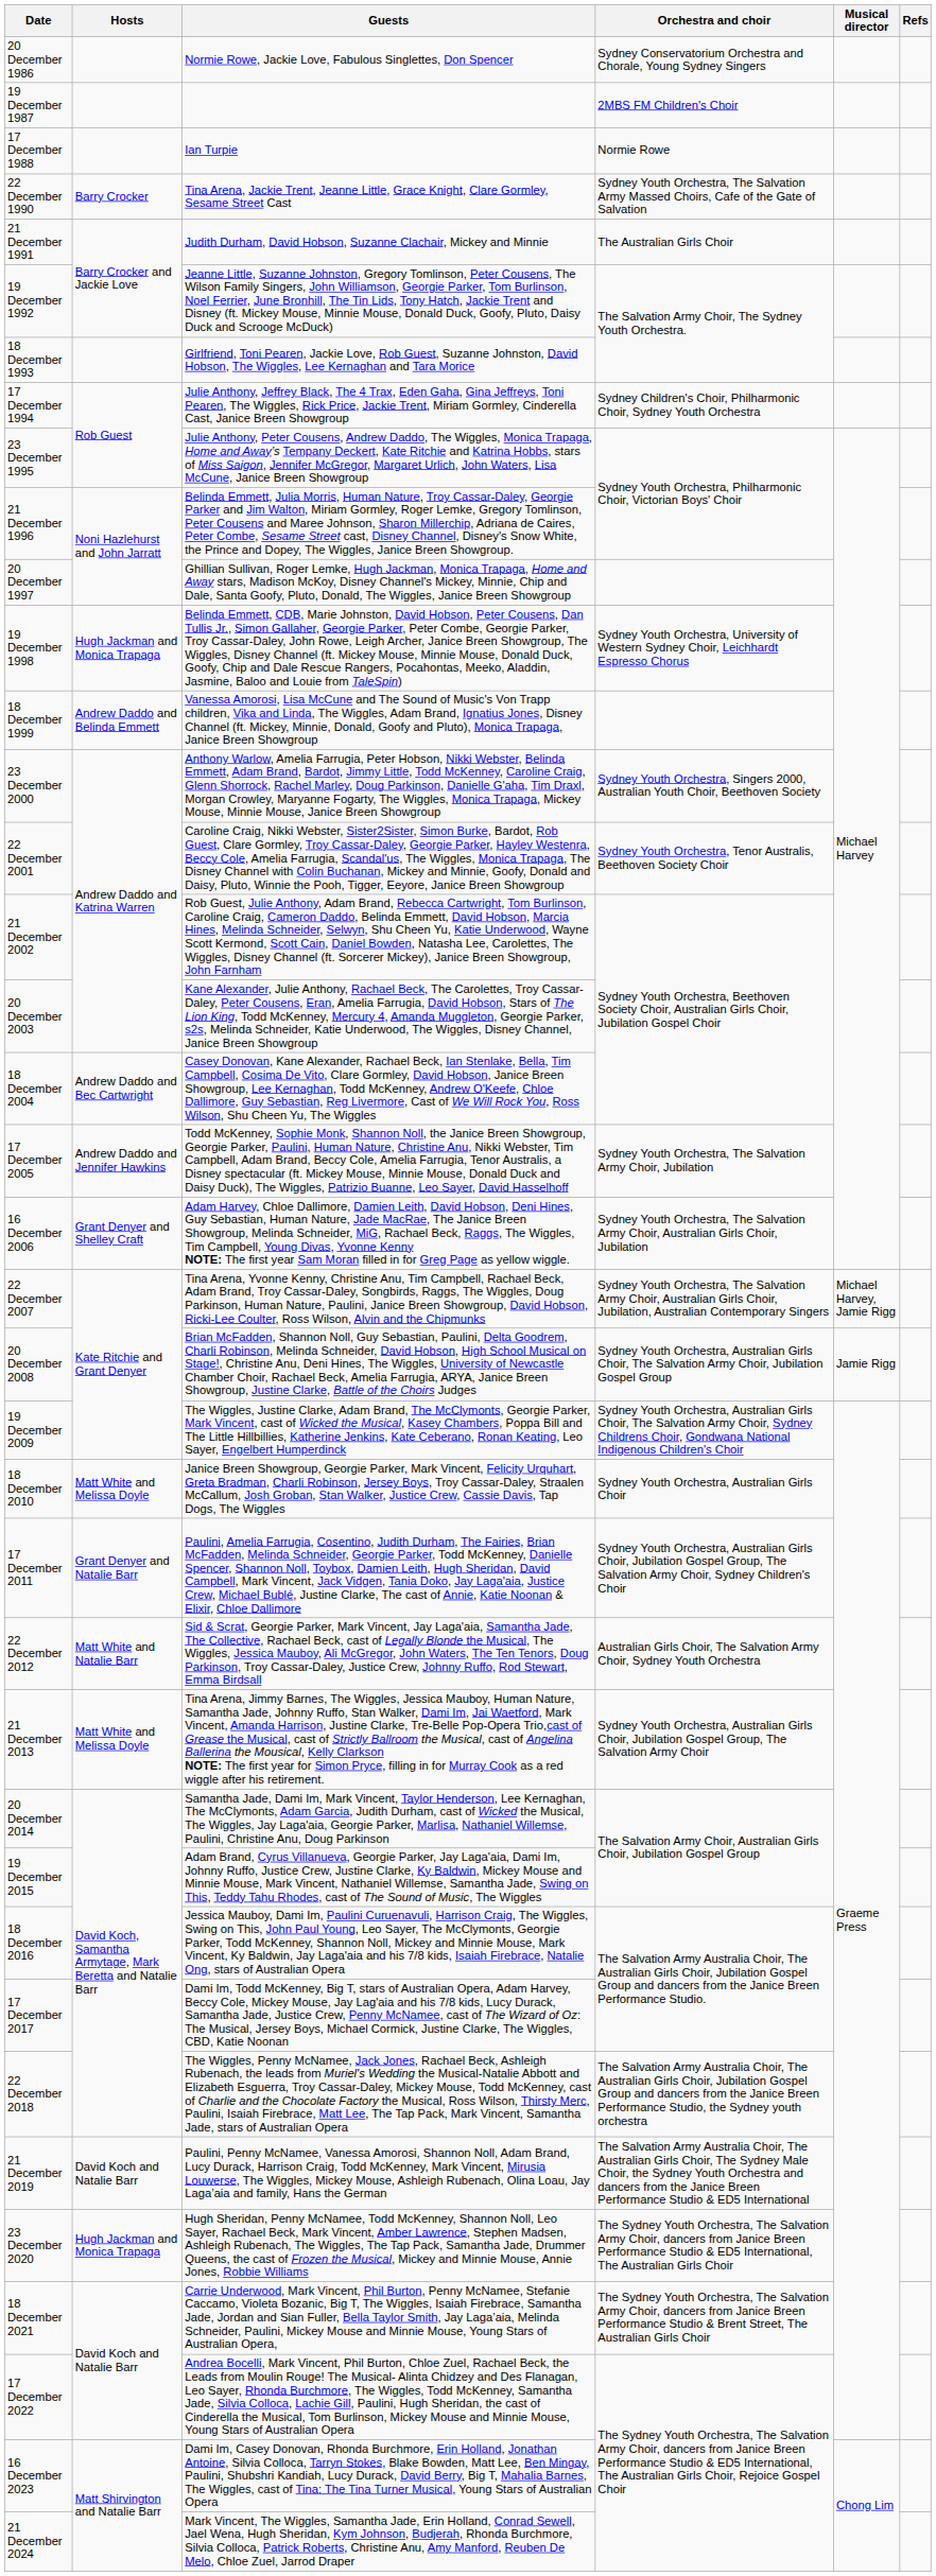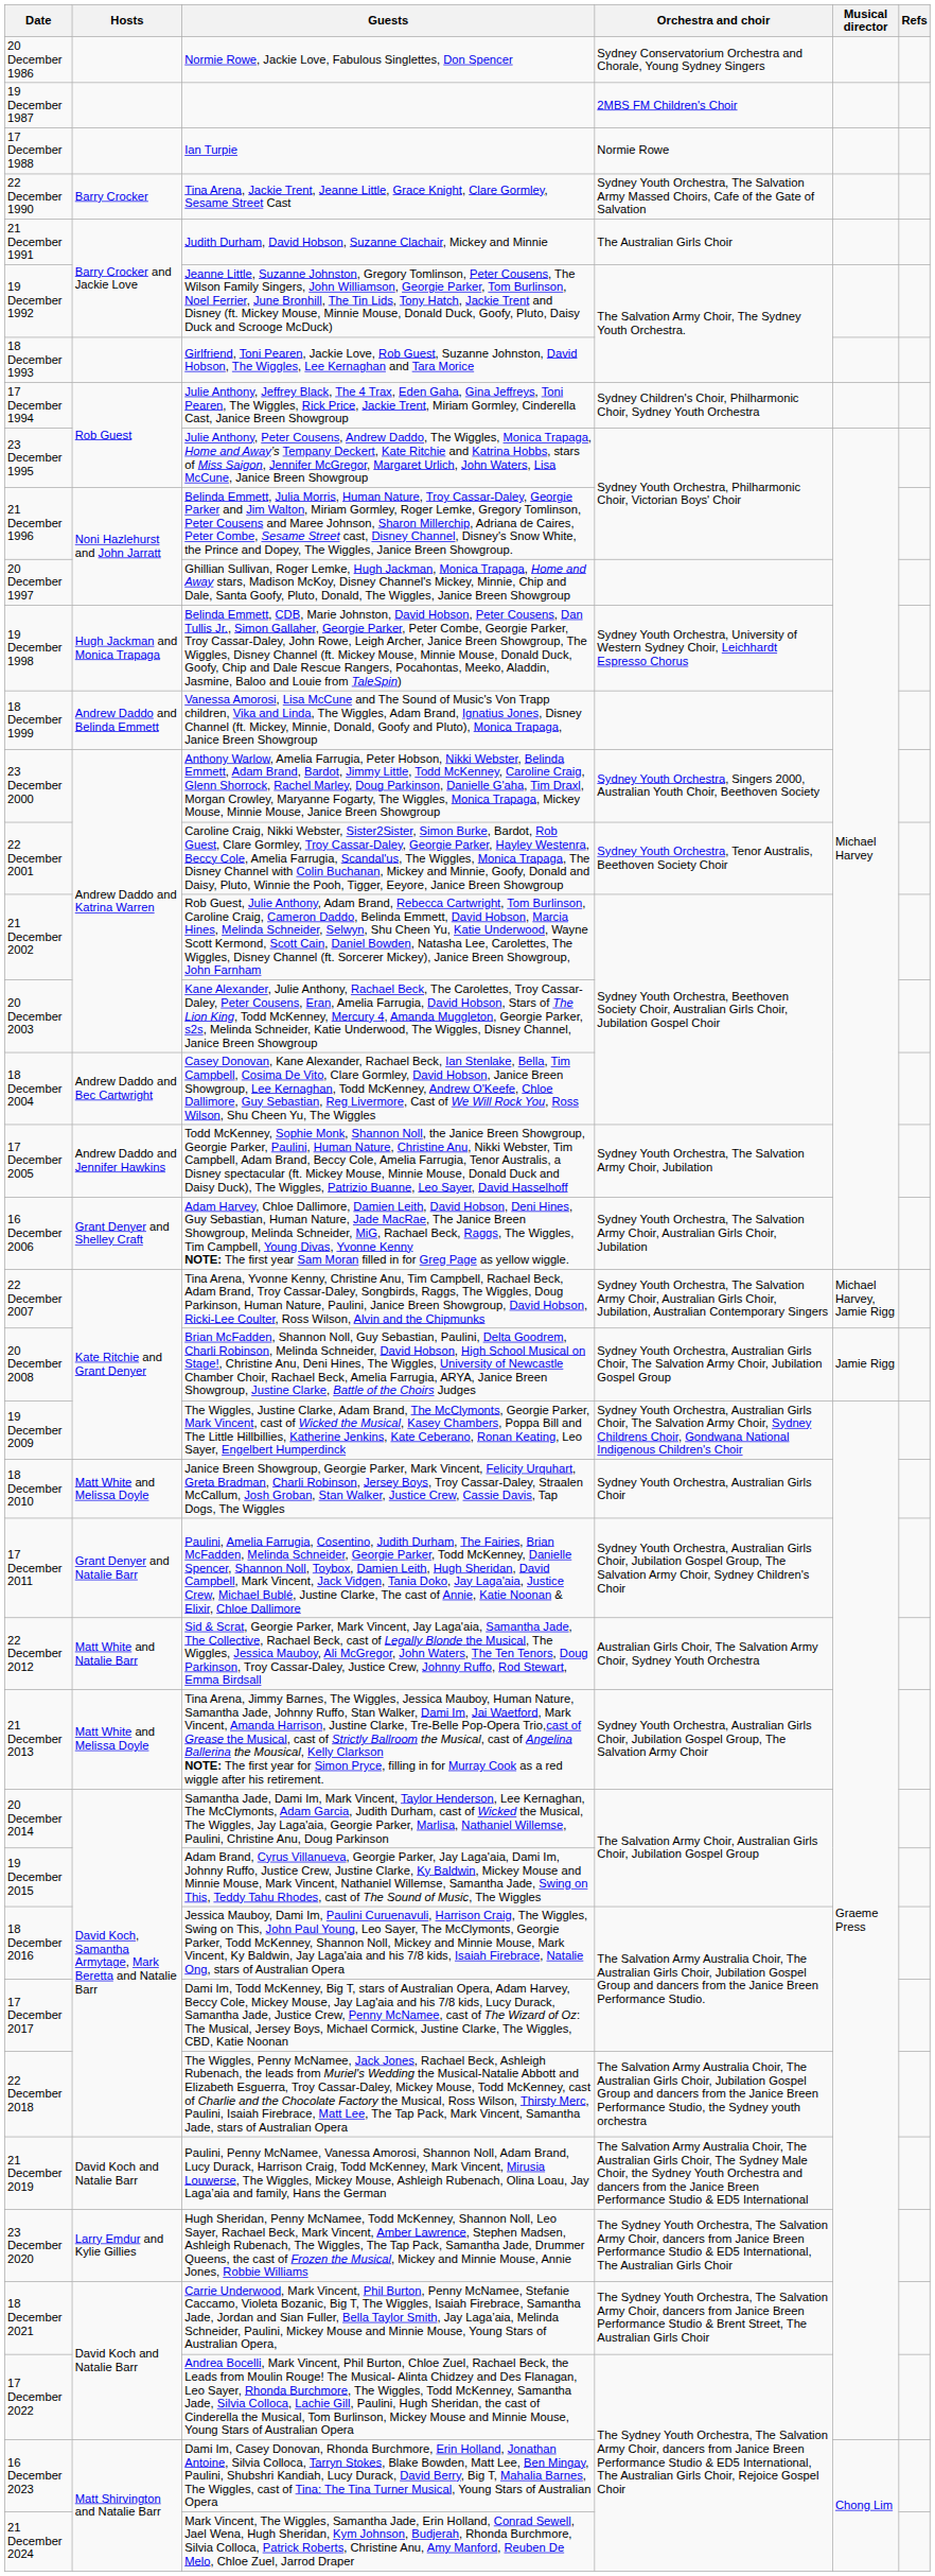23 December 2020 | Hosts: Hugh Jackman and Monica Trapaga -> Larry Emdur and Kylie Gillies
